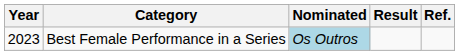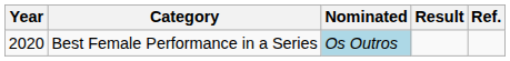Best Female Performance in a Series | Year: 2023 -> 2020
